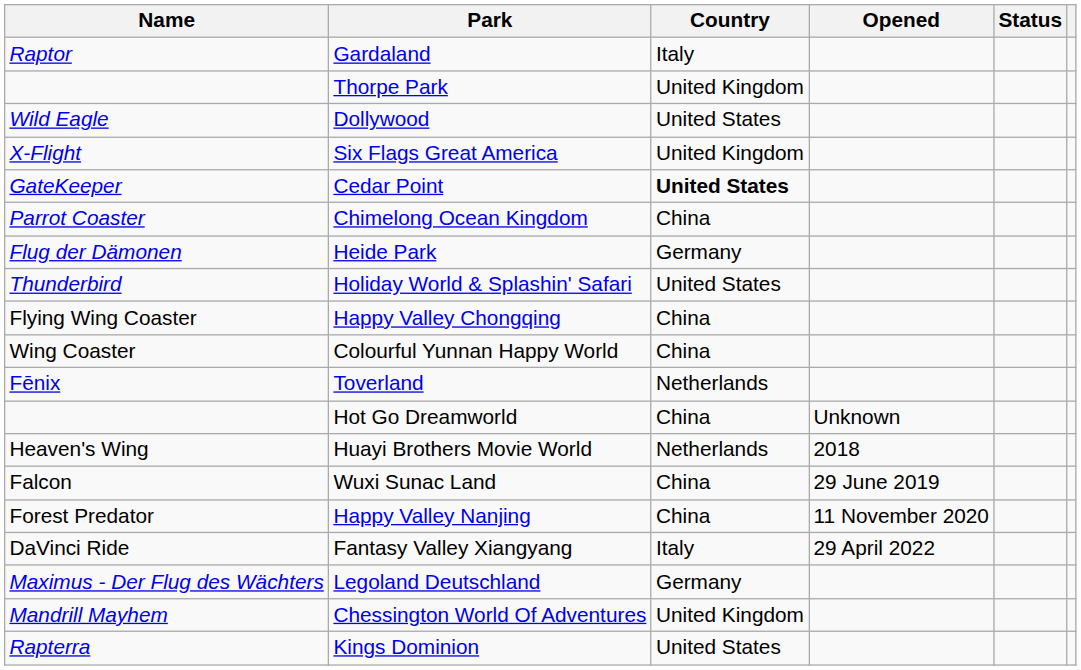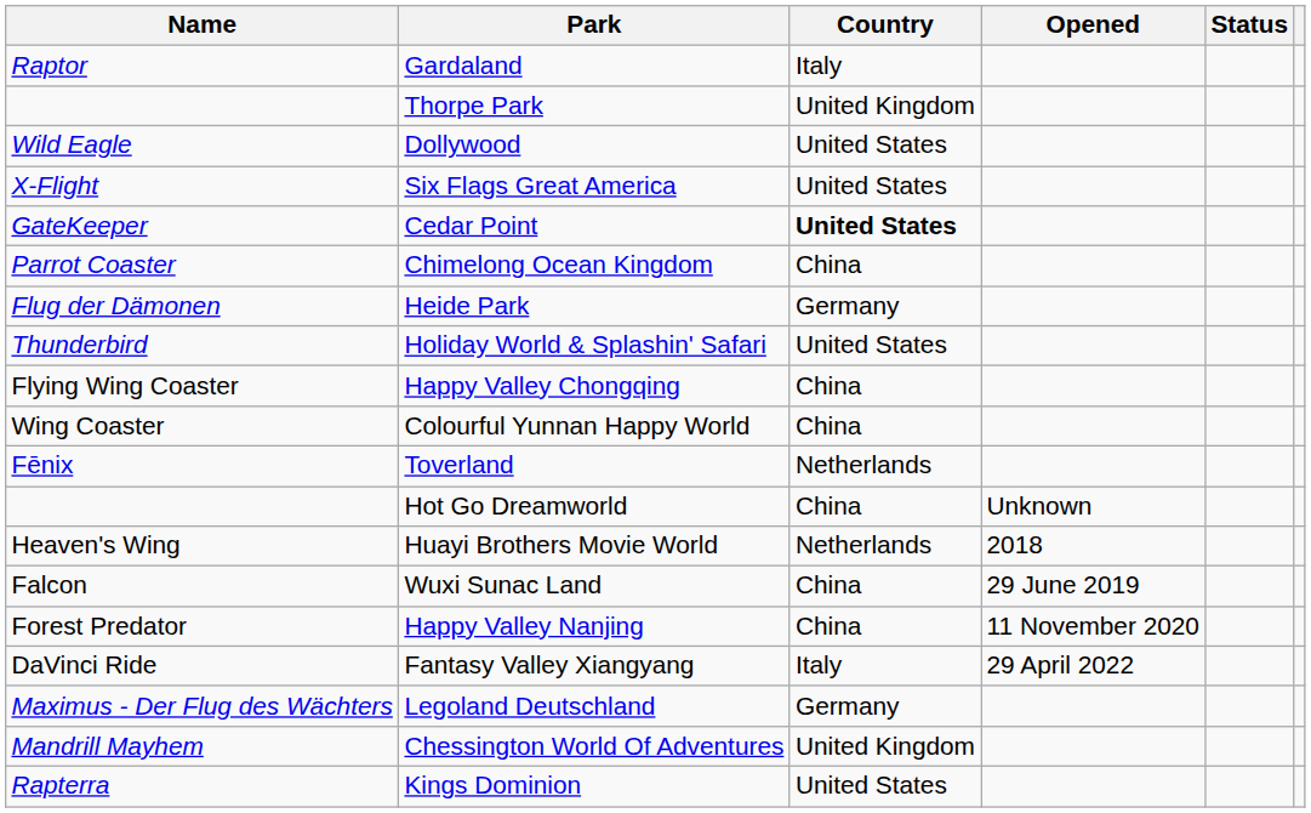Six Flags Great America | Country: United Kingdom -> United States
